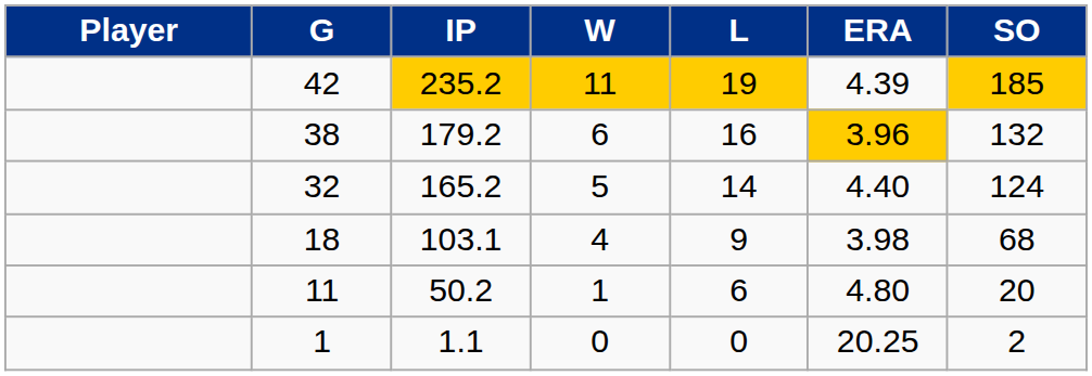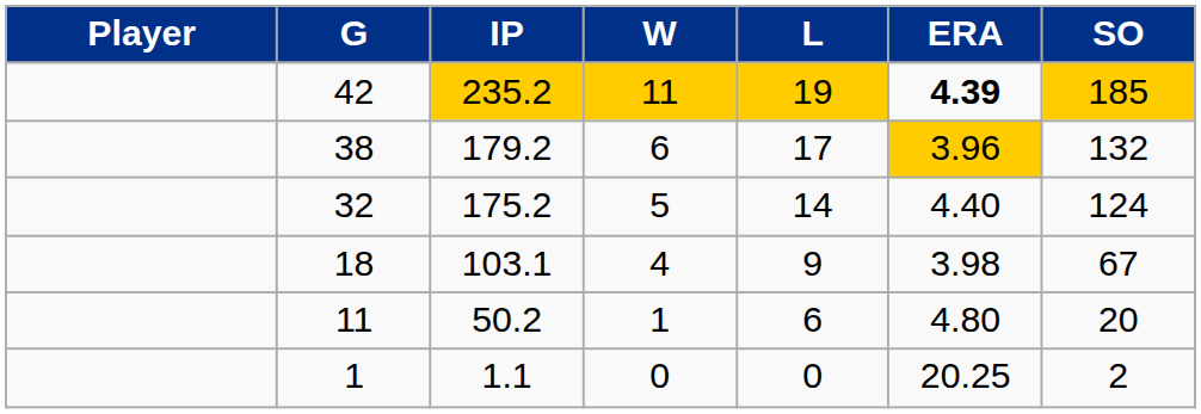42 | ERA: normal -> bold
38 | L: 16 -> 17
32 | IP: 165.2 -> 175.2
18 | SO: 68 -> 67
